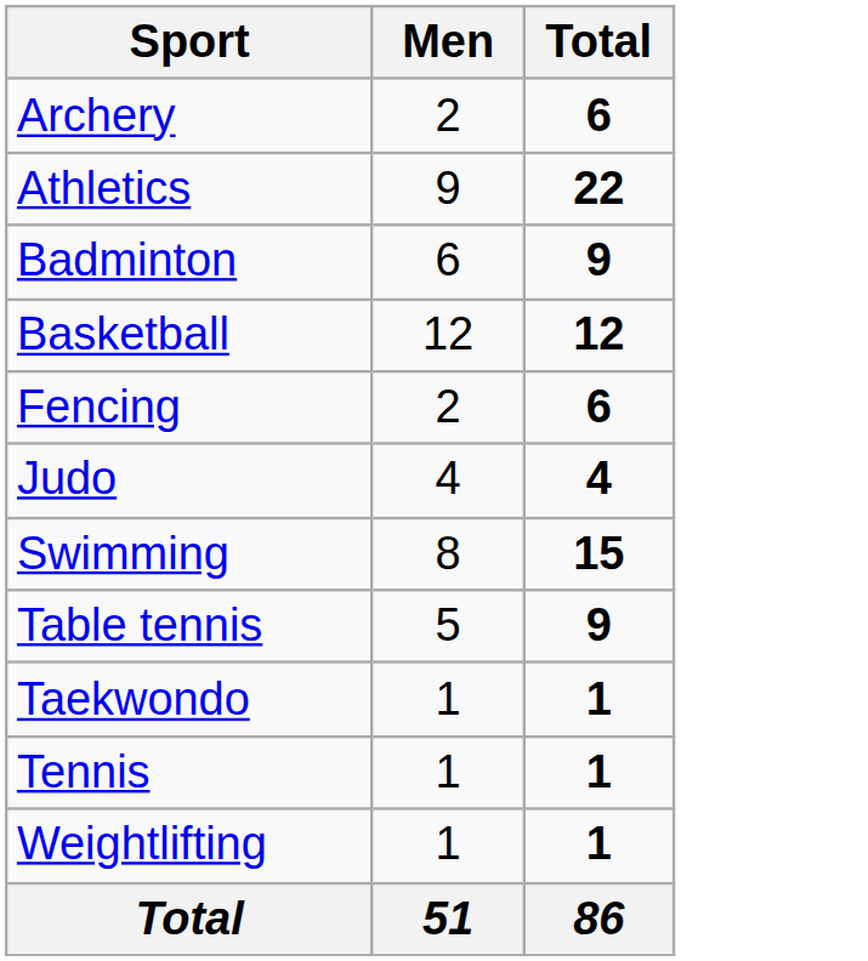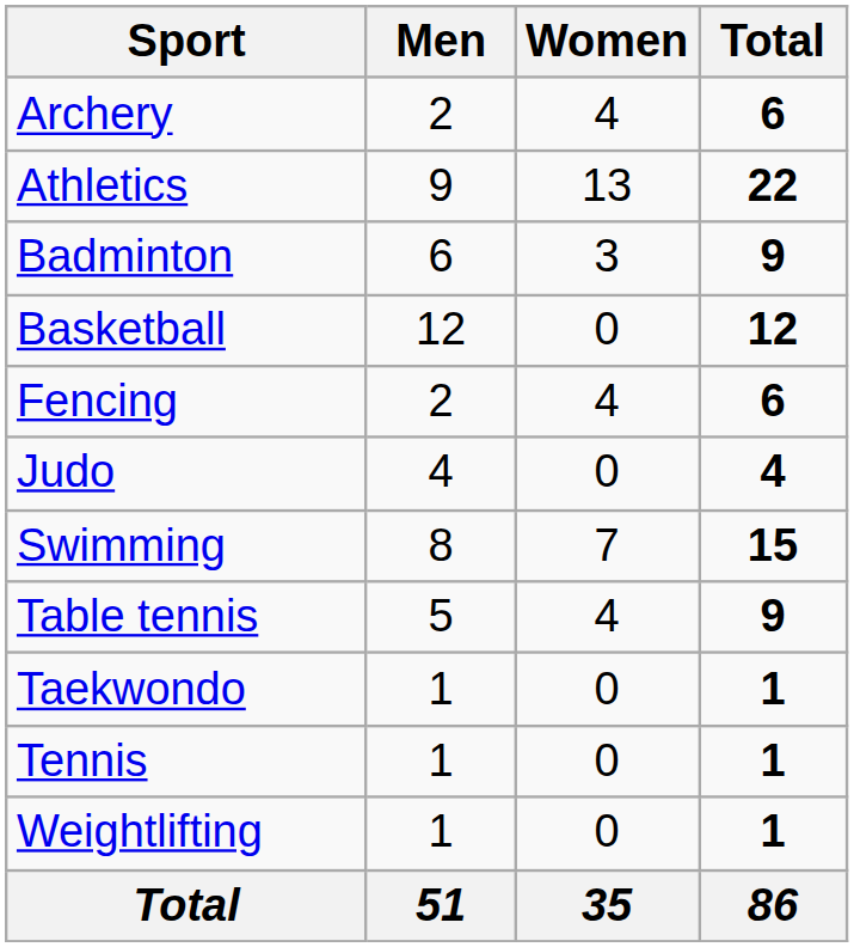+ column: Women | 4 | 13 | 3 | 0 | 4 | 0 | 7 | 4 | 0 | 0 | 0 | 35
